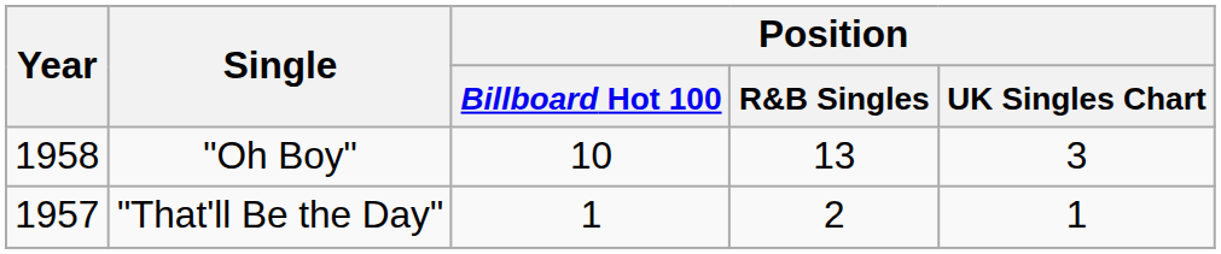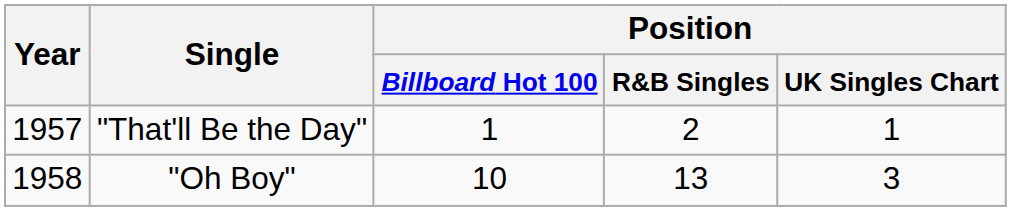rows swapped: "That'll Be the Day" <-> "Oh Boy"
